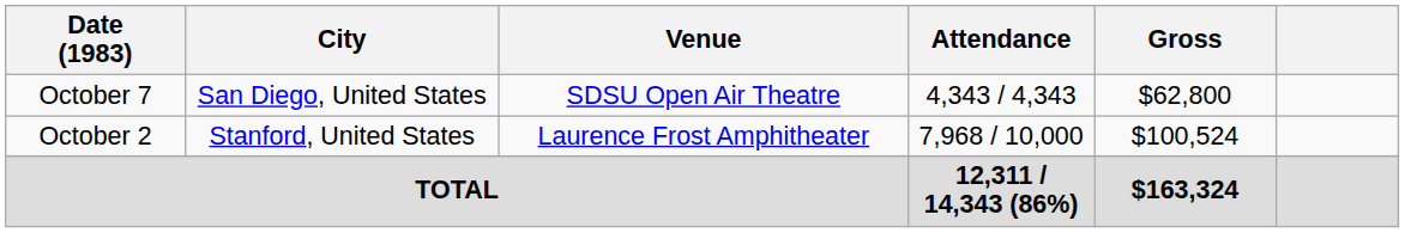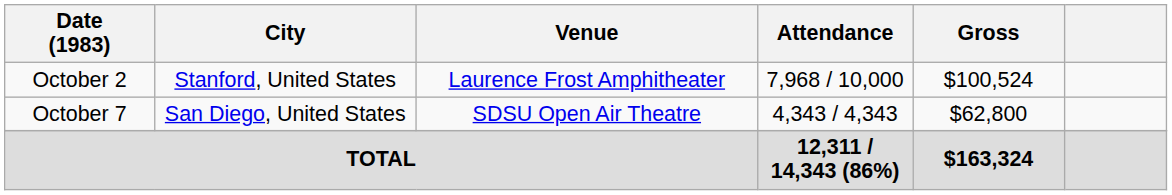rows swapped: October 2 <-> October 7
